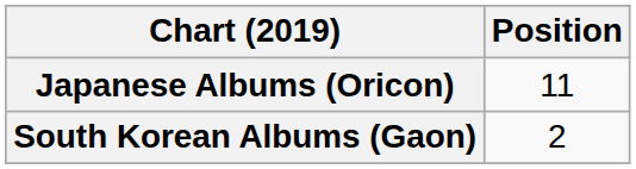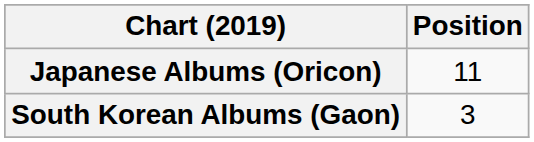South Korean Albums (Gaon) | Position: 2 -> 3
